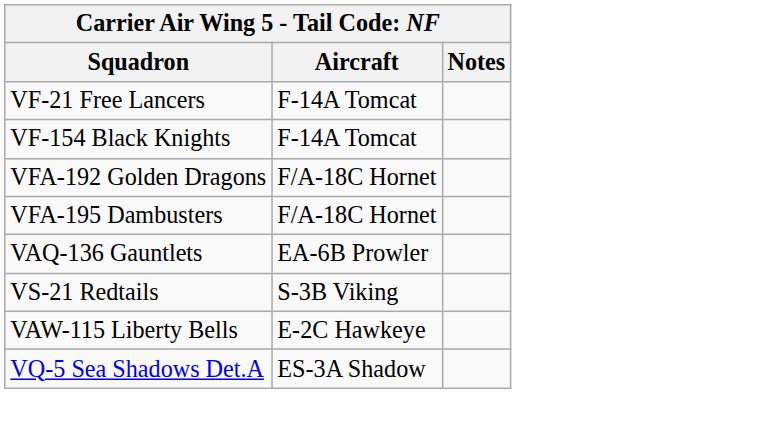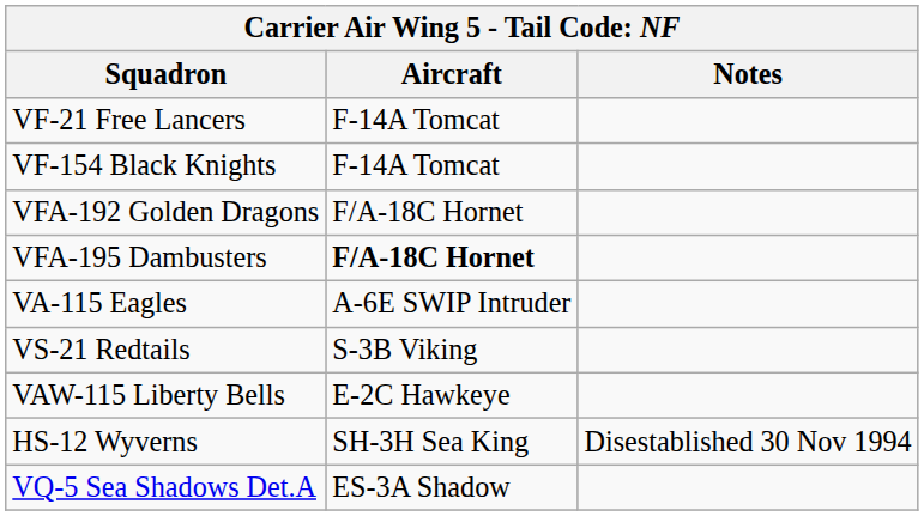VFA-195 Dambusters | Aircraft: normal -> bold
+ row: VA-115 Eagles | A-6E SWIP Intruder
- row: VAQ-136 Gauntlets | EA-6B Prowler
+ row: HS-12 Wyverns | SH-3H Sea King | Disestablished 30 Nov 1994
